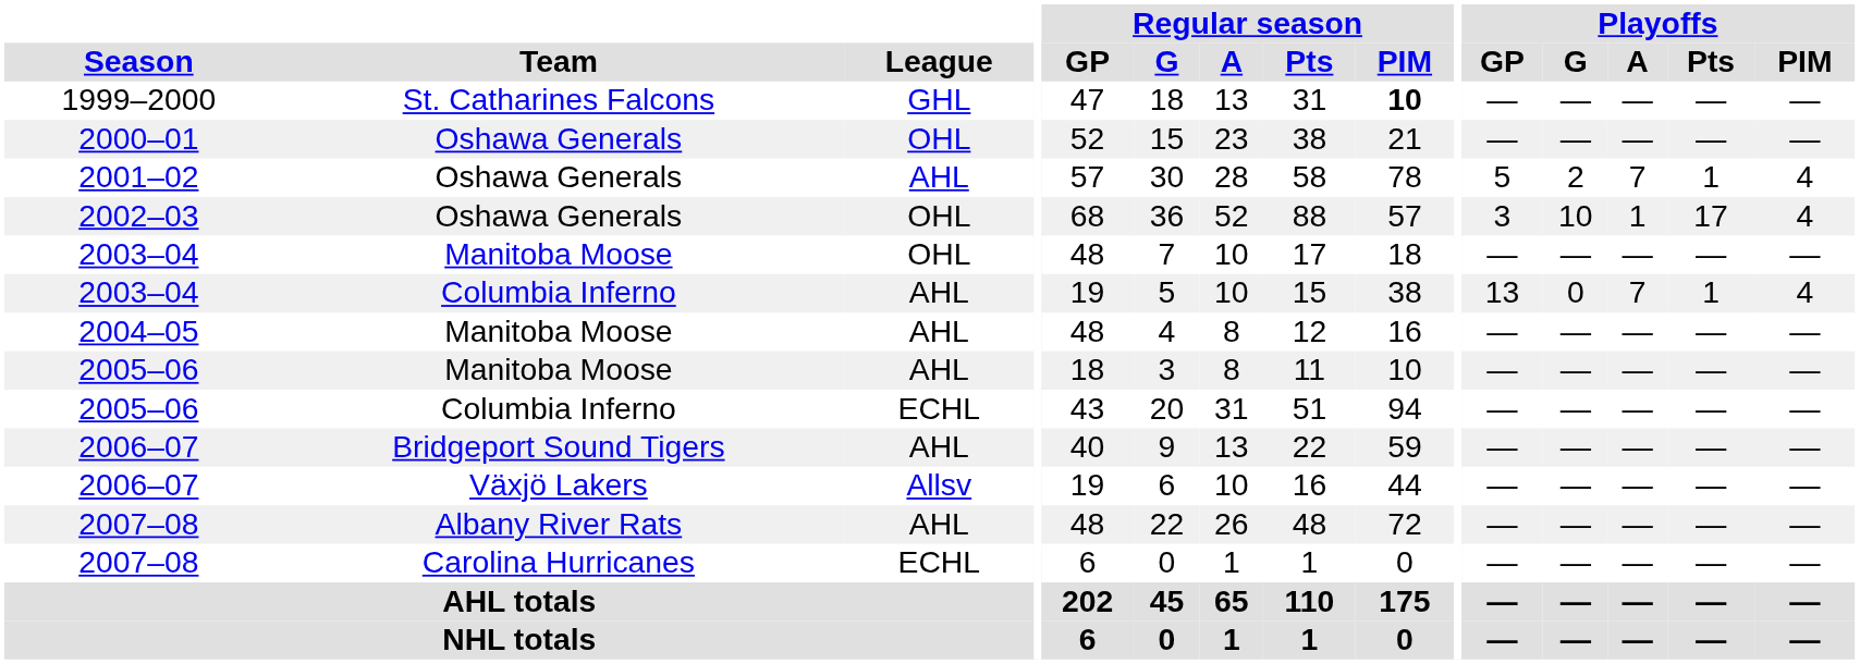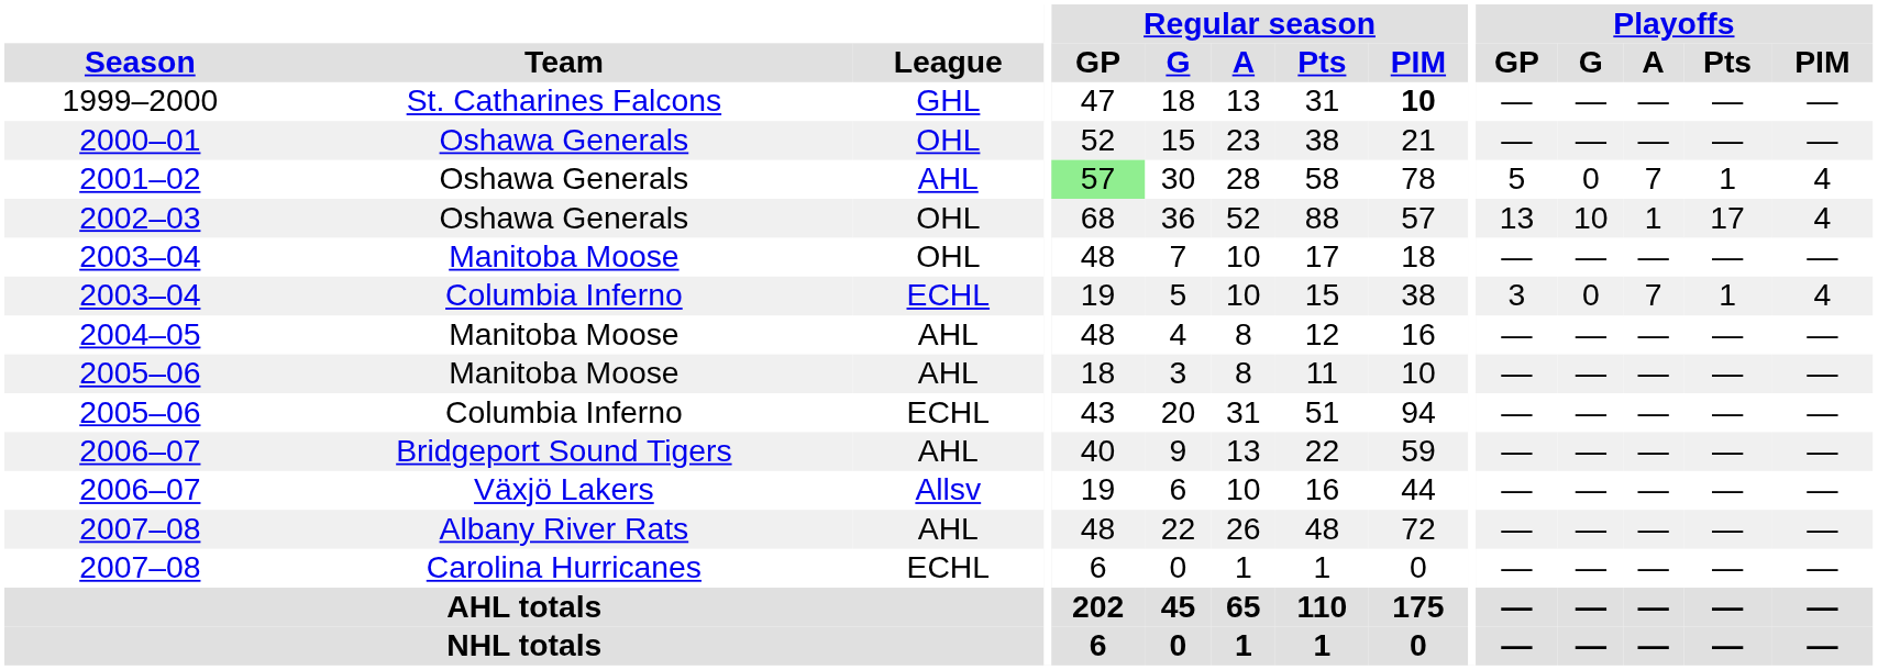2001–02 | Regular season / GP: no background -> lightgreen background
2001–02 | Playoffs / G: 2 -> 0
2002–03 | Playoffs / GP: 3 -> 13
2003–04 / Columbia Inferno | League: AHL -> ECHL
2003–04 / Columbia Inferno | Playoffs / GP: 13 -> 3
